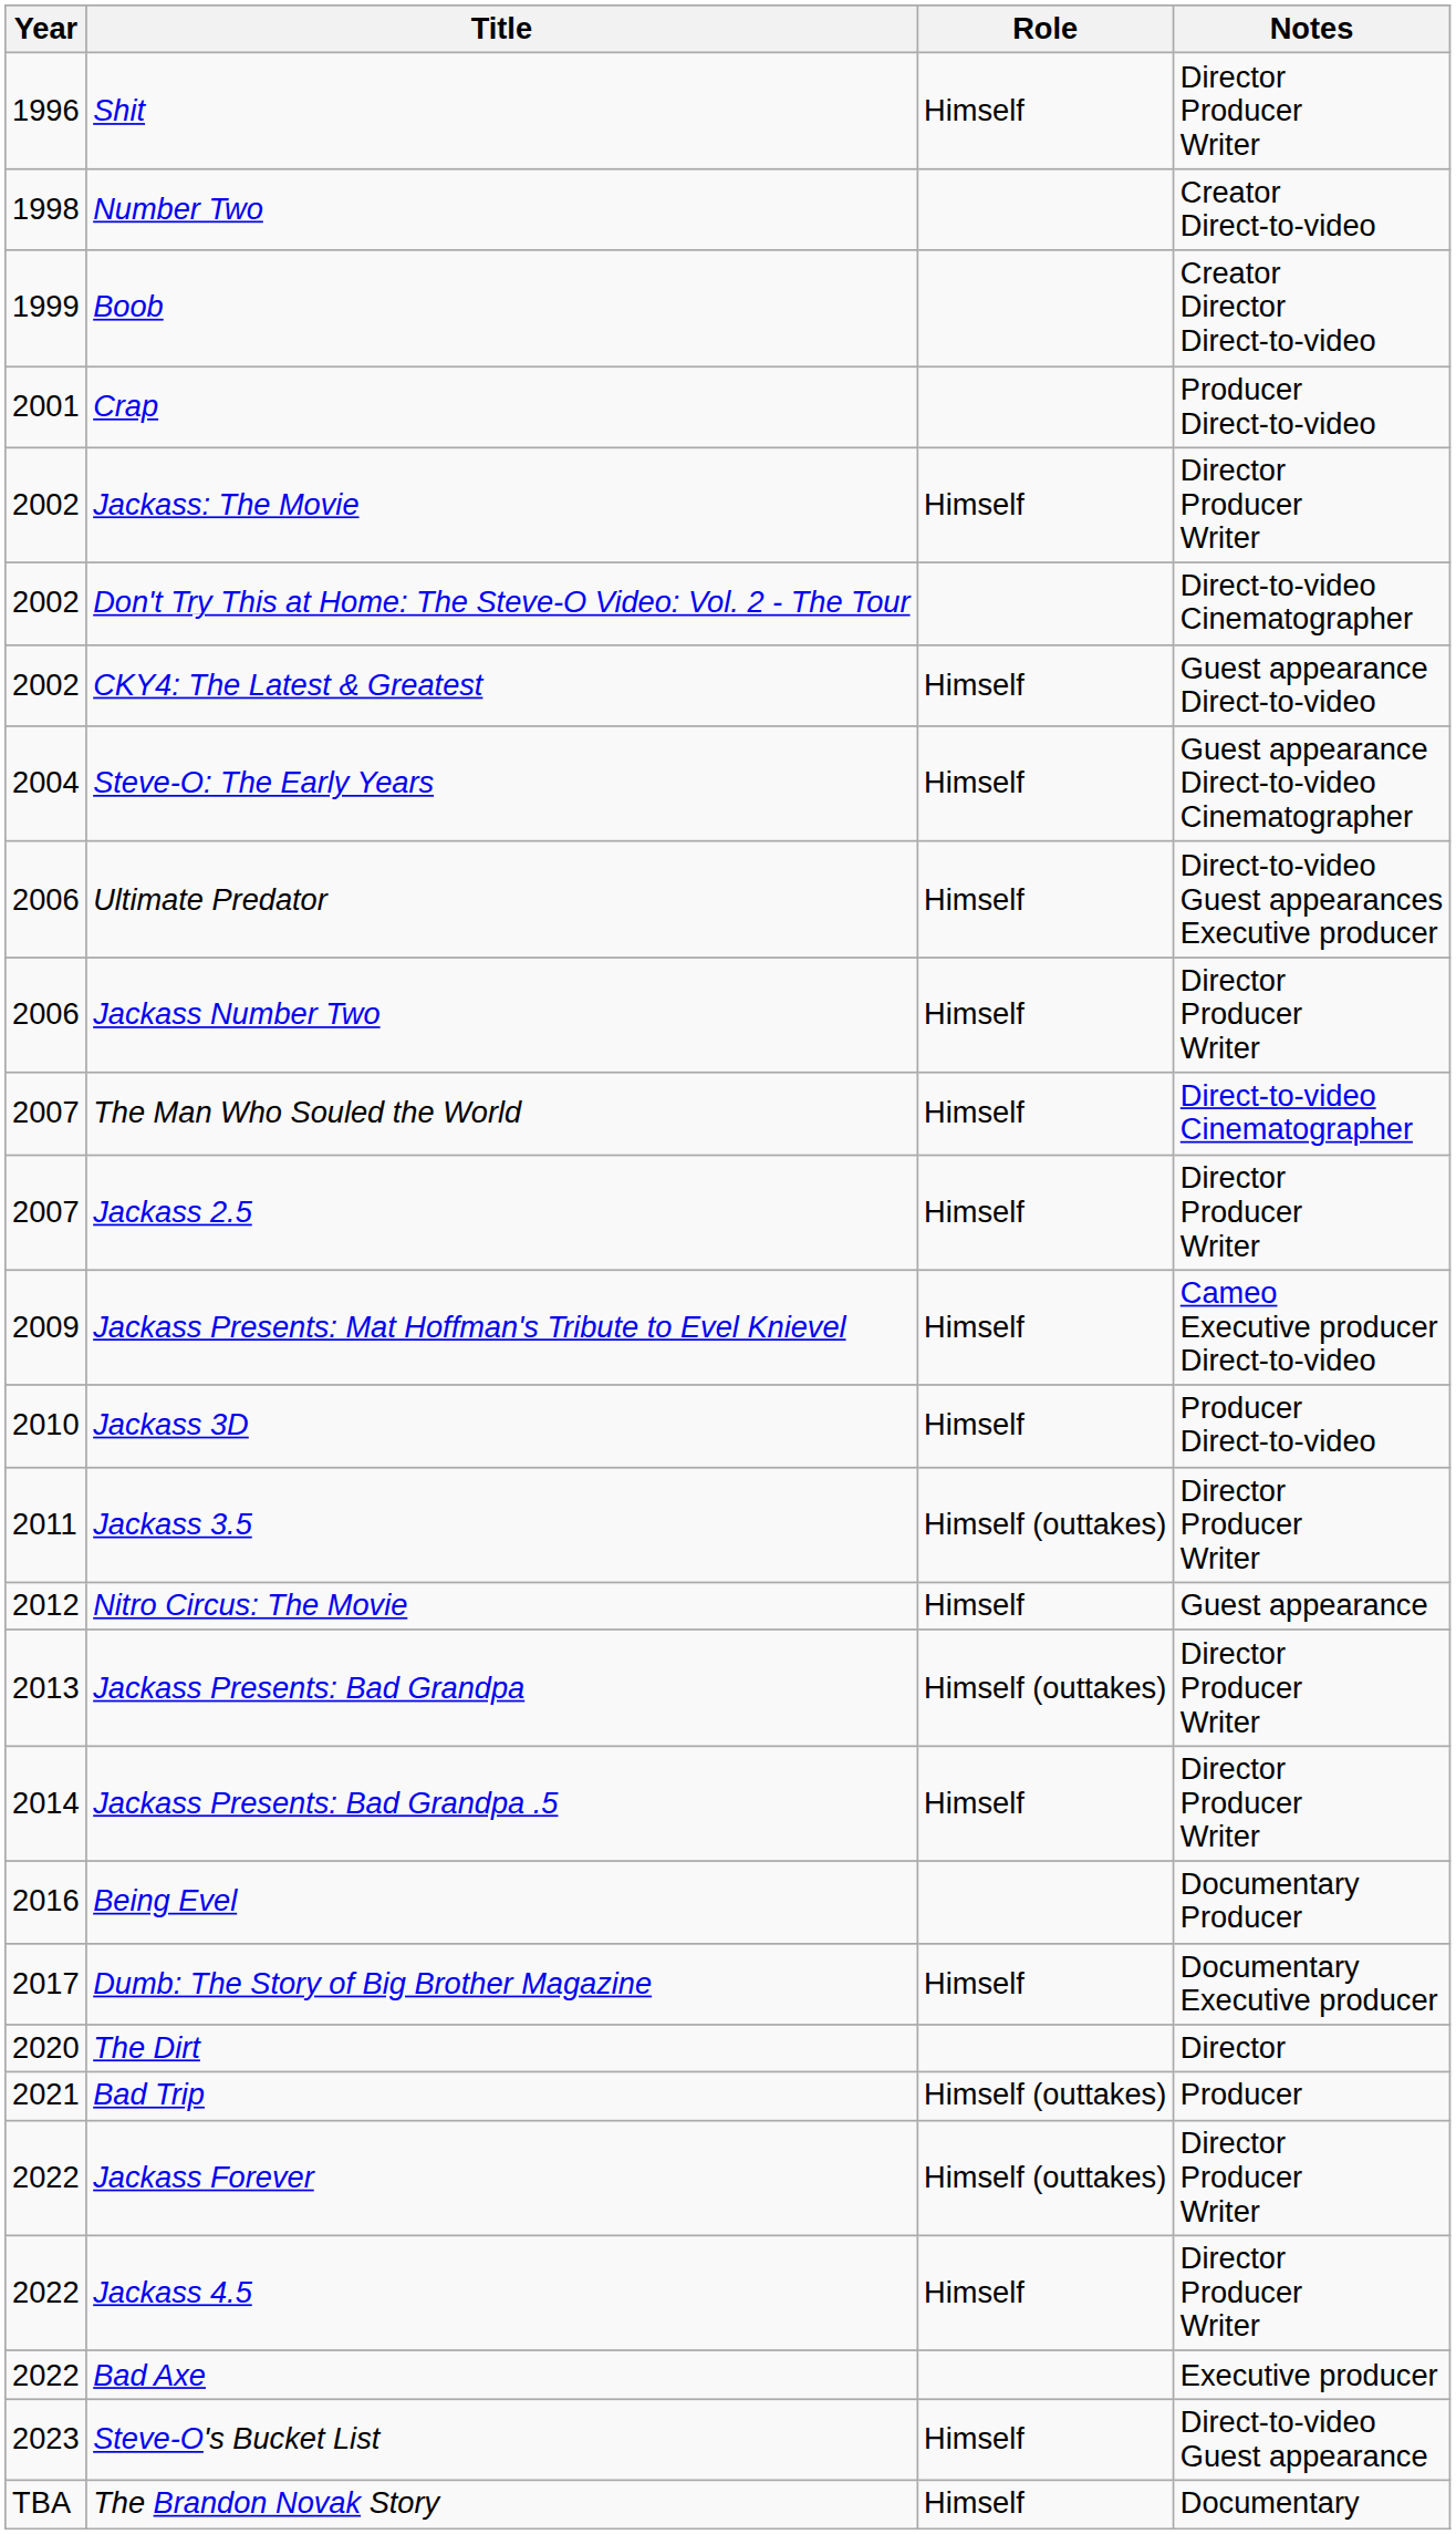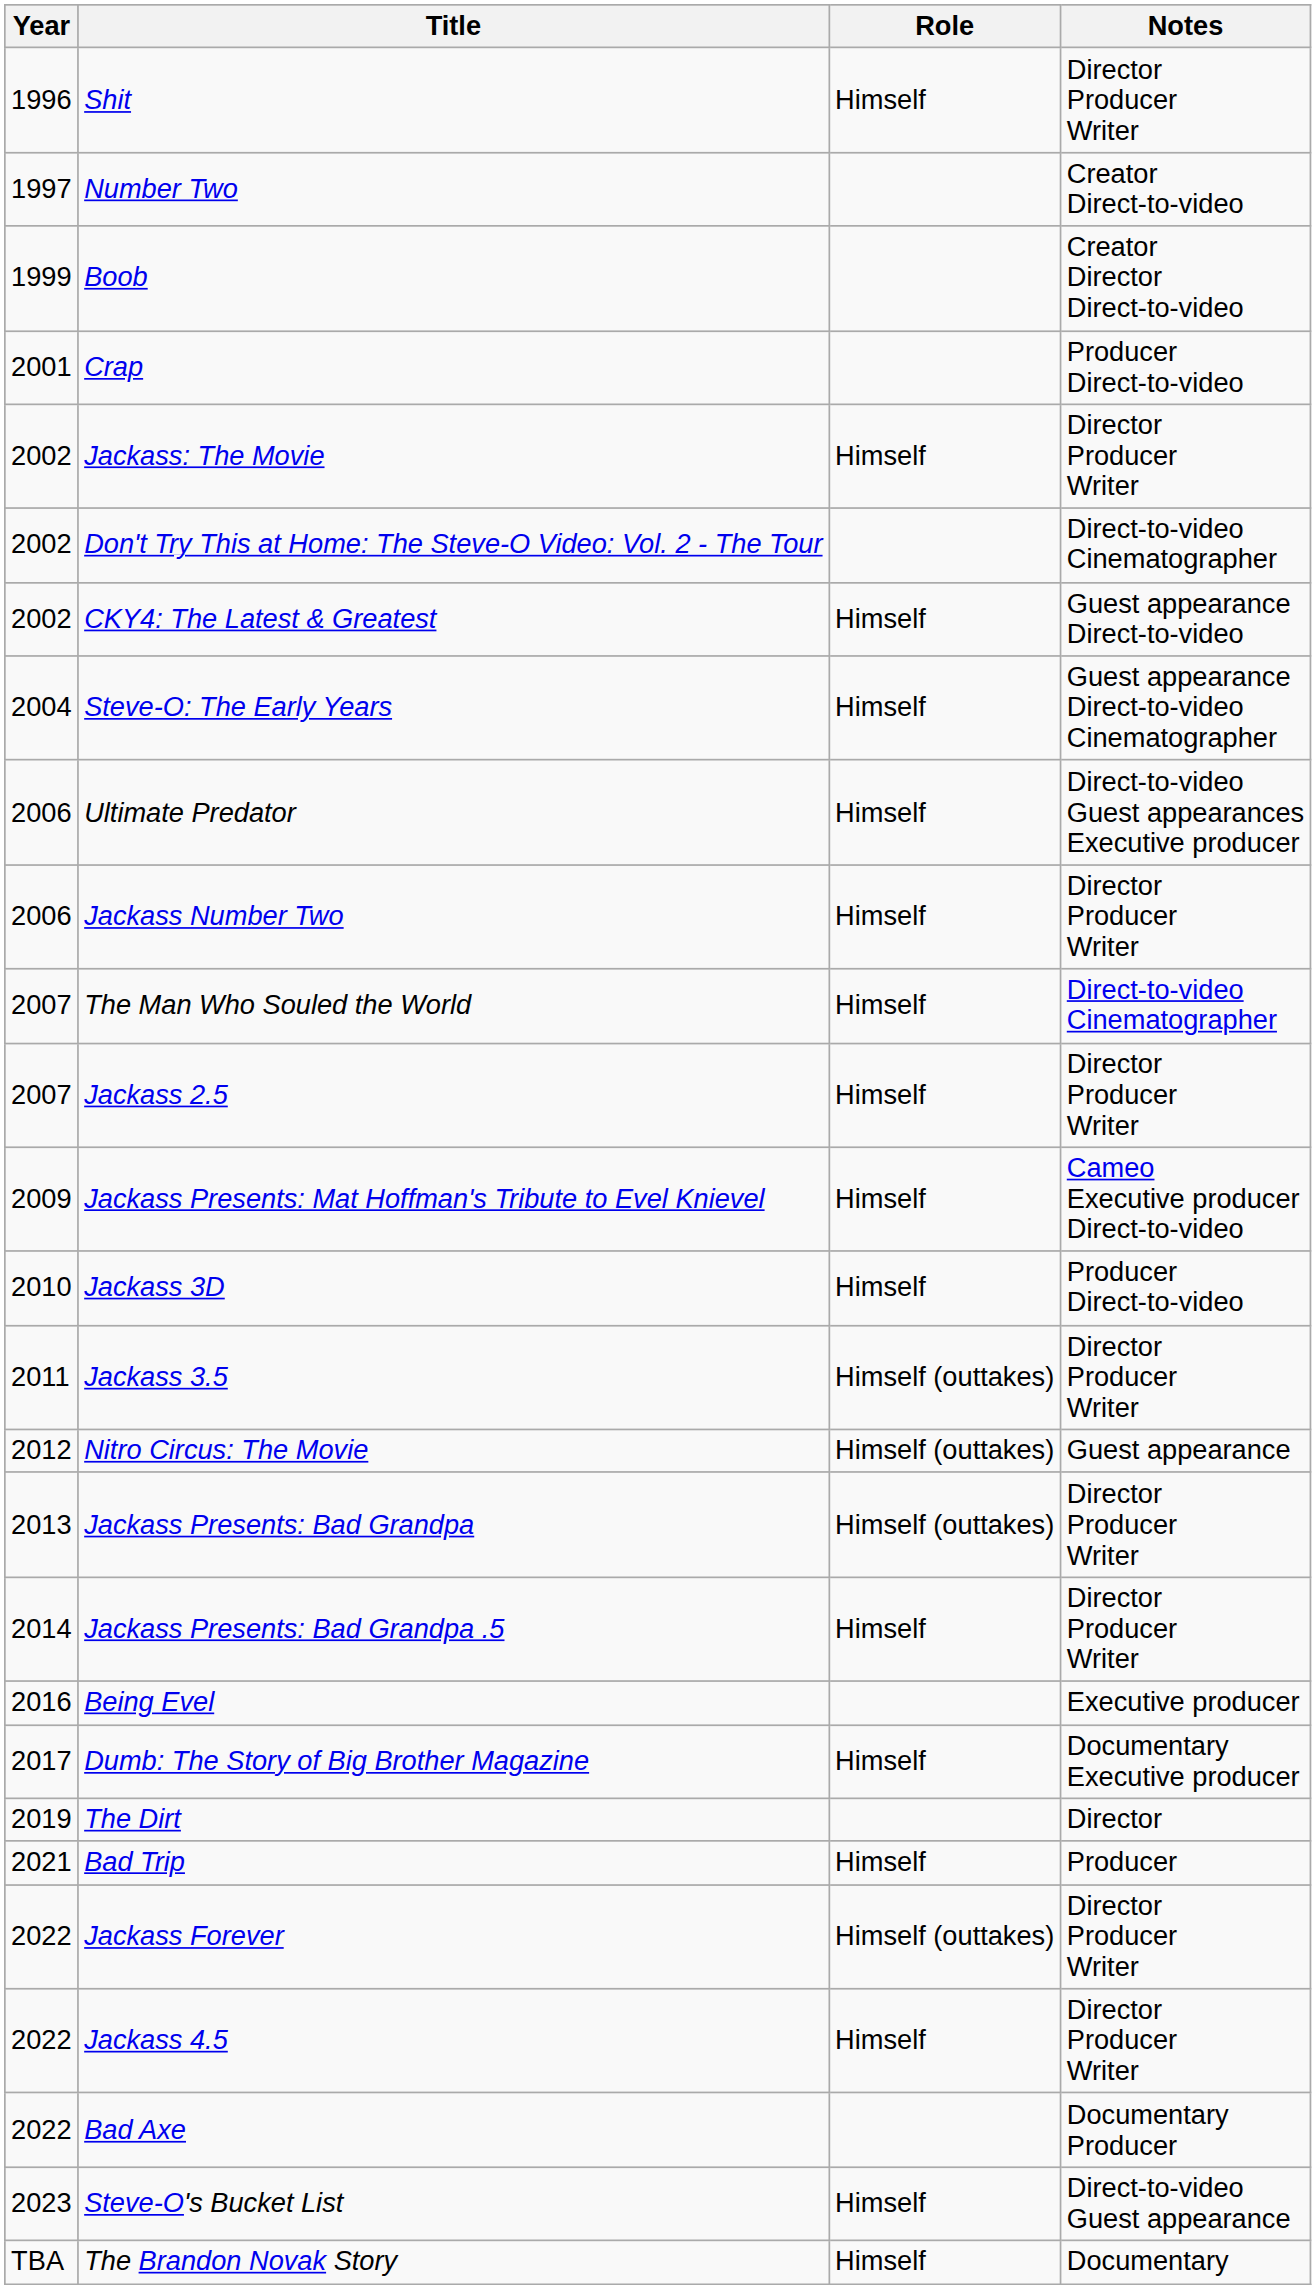Number Two | Year: 1998 -> 1997
Nitro Circus: The Movie | Role: Himself -> Himself (outtakes)
Being Evel | Notes: Documentary Producer -> Executive producer
The Dirt | Year: 2020 -> 2019
Bad Trip | Role: Himself (outtakes) -> Himself
Bad Axe | Notes: Executive producer -> Documentary Producer
